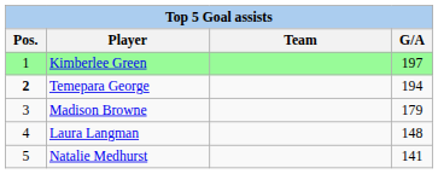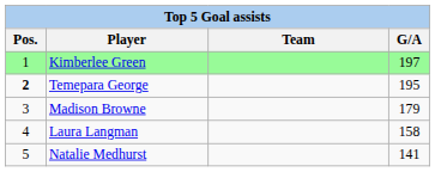Temepara George | G/A: 194 -> 195
Laura Langman | G/A: 148 -> 158
